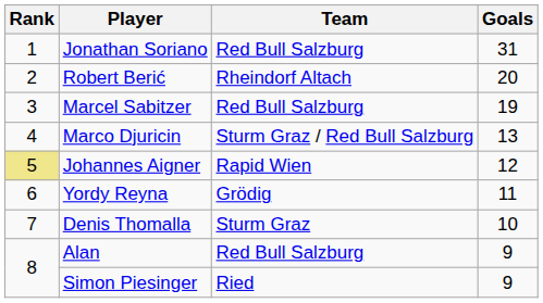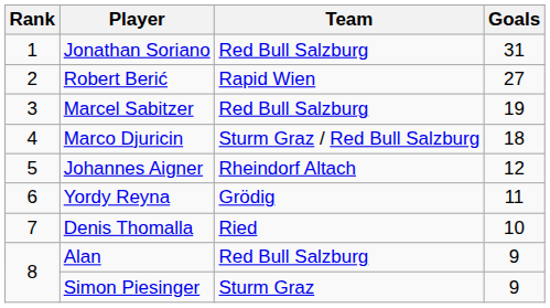Robert Berić | Team: Rheindorf Altach -> Rapid Wien
Robert Berić | Goals: 20 -> 27
Marco Djuricin | Goals: 13 -> 18
Johannes Aigner | Rank: khaki background -> no background
Johannes Aigner | Team: Rapid Wien -> Rheindorf Altach
Denis Thomalla | Team: Sturm Graz -> Ried
Simon Piesinger | Team: Ried -> Sturm Graz
